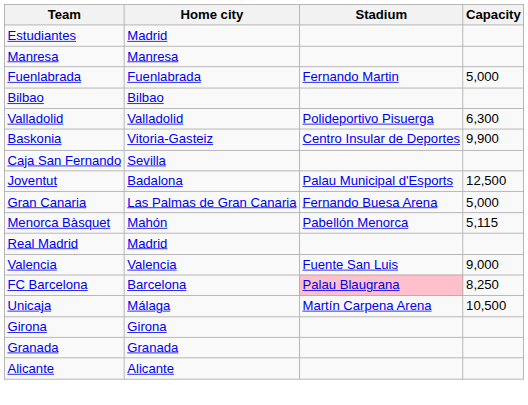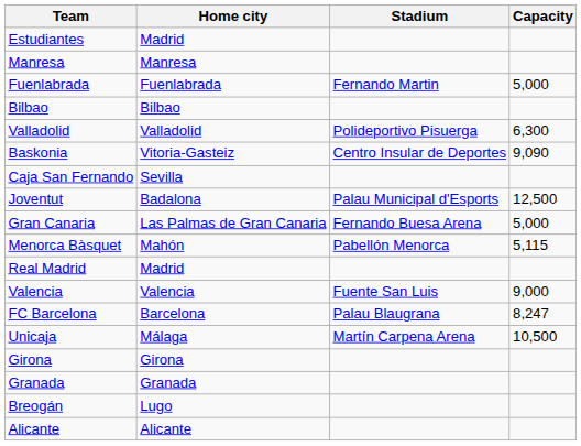Baskonia | Capacity: 9,900 -> 9,090
FC Barcelona | Stadium: pink background -> no background
FC Barcelona | Capacity: 8,250 -> 8,247
+ row: Breogán | Lugo
